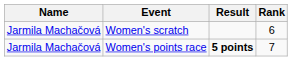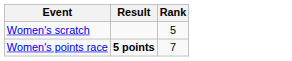- column: Name | Jarmila Machačová | Jarmila Machačová
Women's scratch | Rank: 6 -> 5
